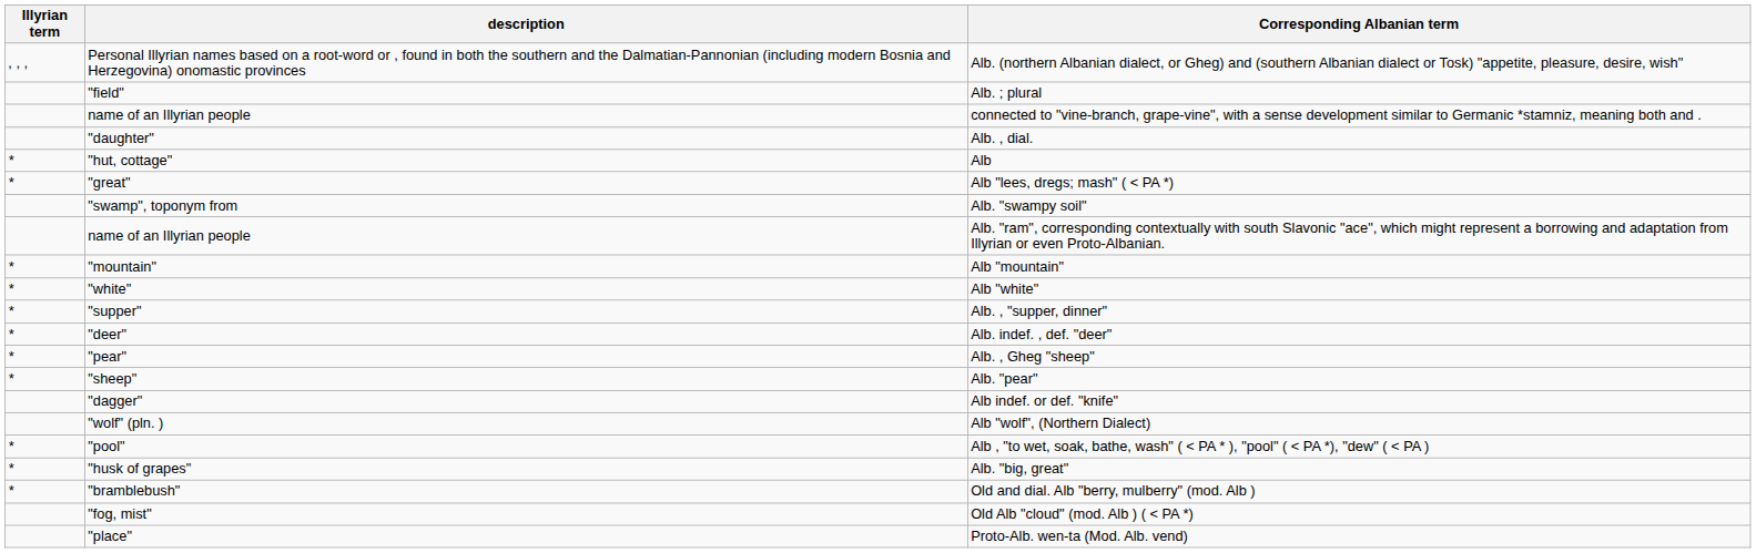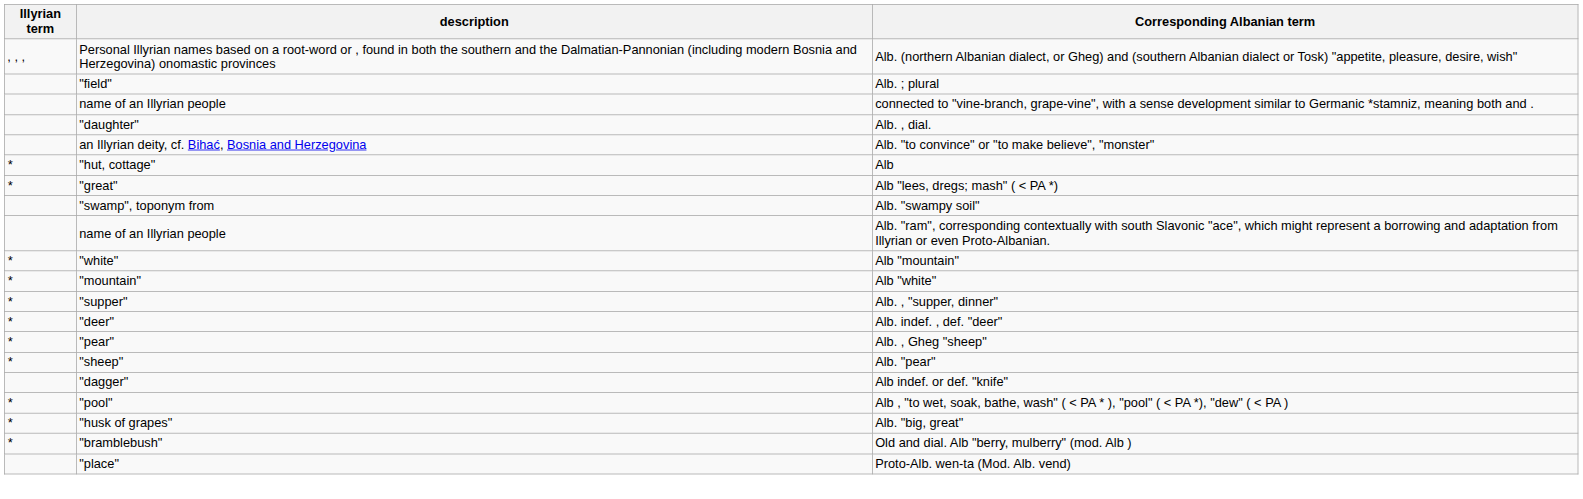+ row: an Illyrian deity, cf. Bihać, Bosnia and Herzegovina | Alb. "to convince" or "to make believe", "monster"
Alb "mountain" | description: "mountain" -> "white"
Alb "white" | description: "white" -> "mountain"
- row: "wolf" (pln. ) | Alb "wolf", (Northern Dialect)
- row: "fog, mist" | Old Alb "cloud" (mod. Alb ) ( < PA *)
